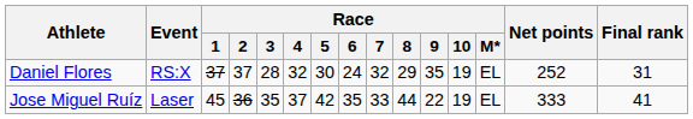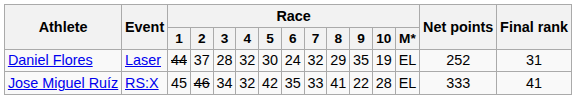Daniel Flores | Event: RS:X -> Laser
Daniel Flores | Race / 1: 37 -> 44
Jose Miguel Ruíz | Event: Laser -> RS:X
Jose Miguel Ruíz | Race / 2: 36 -> 46
Jose Miguel Ruíz | Race / 3: 35 -> 34
Jose Miguel Ruíz | Race / 4: 37 -> 32
Jose Miguel Ruíz | Race / 8: 44 -> 41
Jose Miguel Ruíz | Race / 10: 19 -> 28
